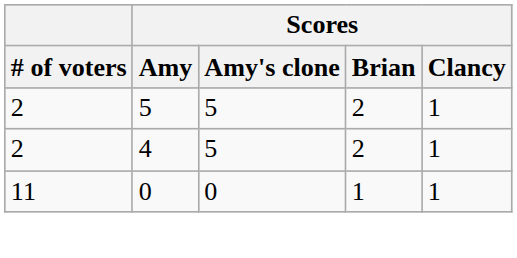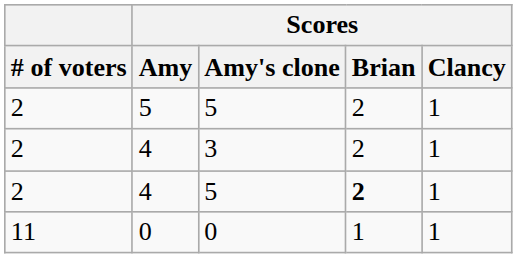+ row: 2 | 4 | 3 | 2 | 1
4 / 5 | Scores / Brian: normal -> bold
